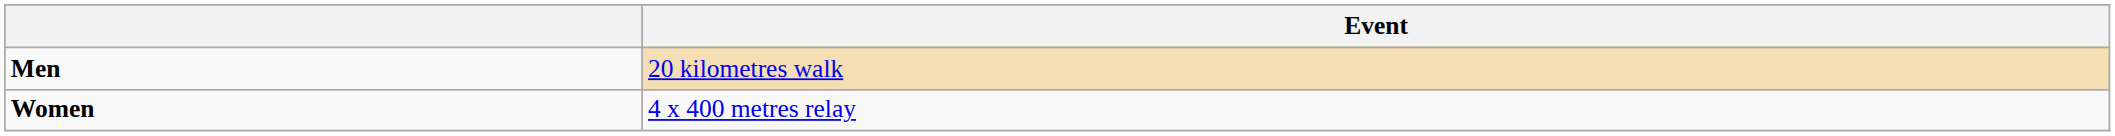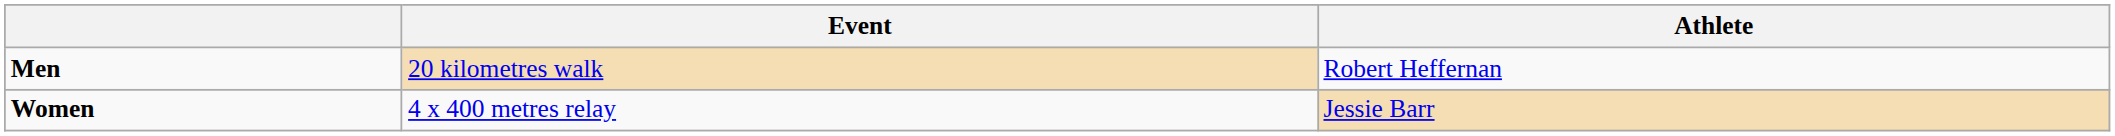+ column: Athlete | Robert Heffernan | Jessie Barr
